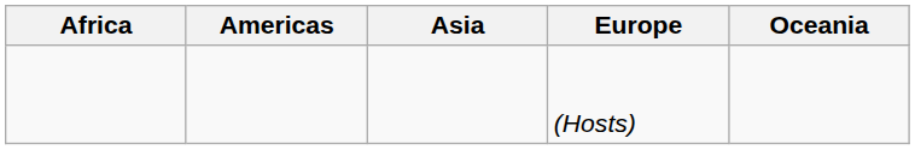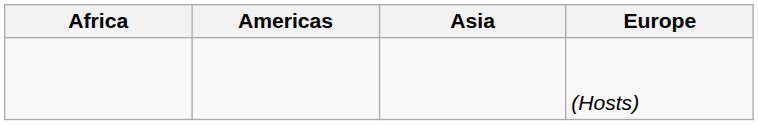- column: Oceania
